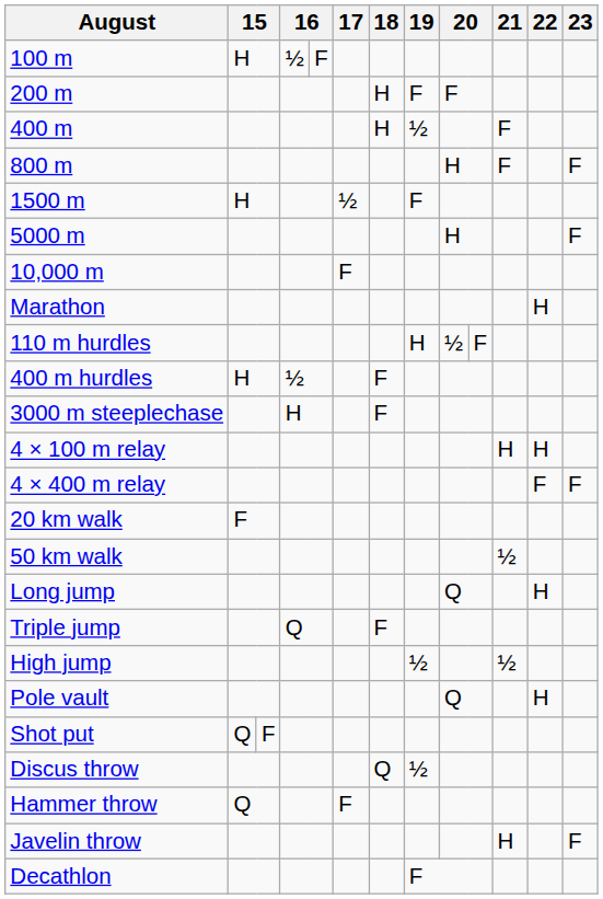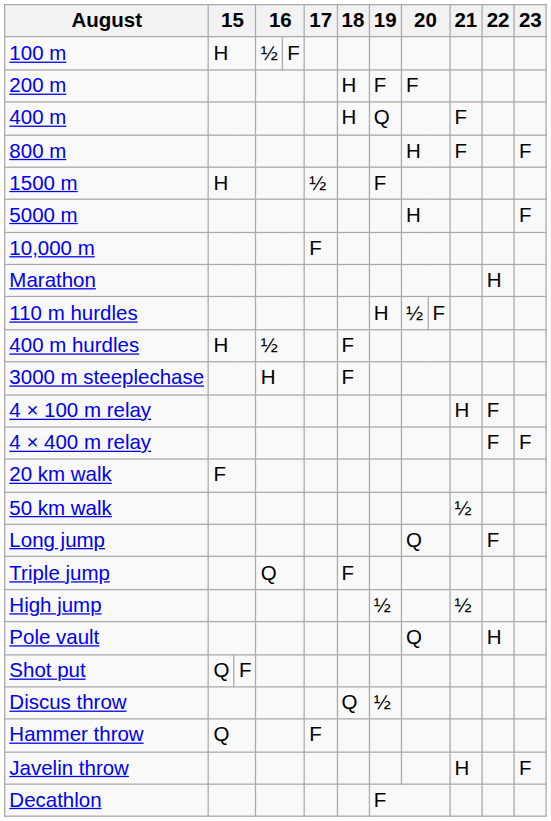400 m | 19: ½ -> Q
4 × 100 m relay | 22: H -> F
Long jump | 22: H -> F
